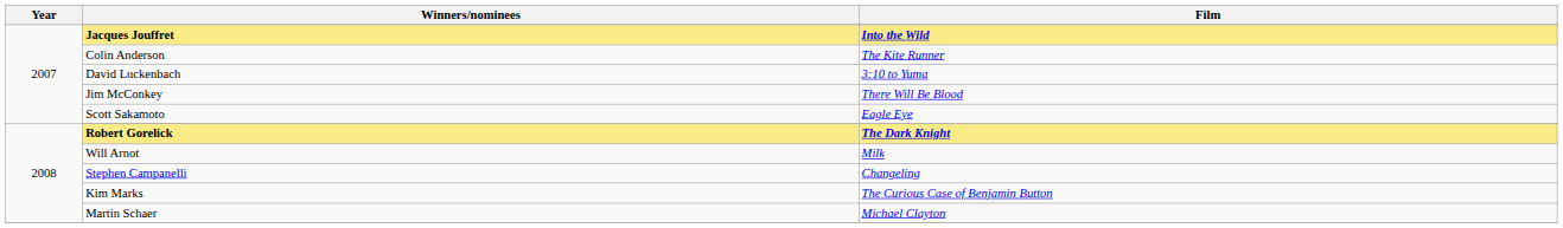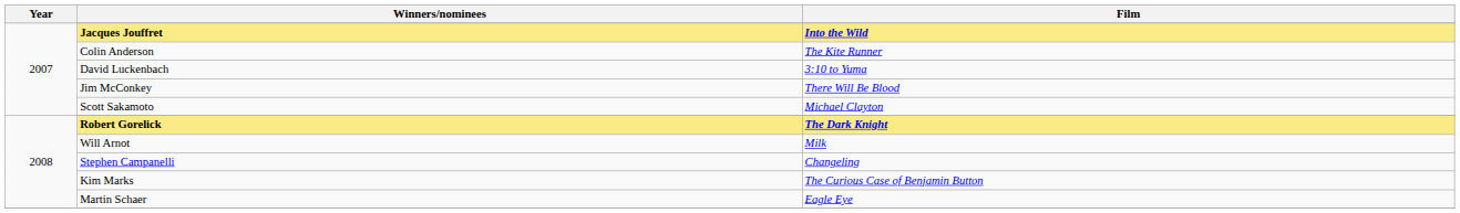Scott Sakamoto | Film: Eagle Eye -> Michael Clayton
Martin Schaer | Film: Michael Clayton -> Eagle Eye
